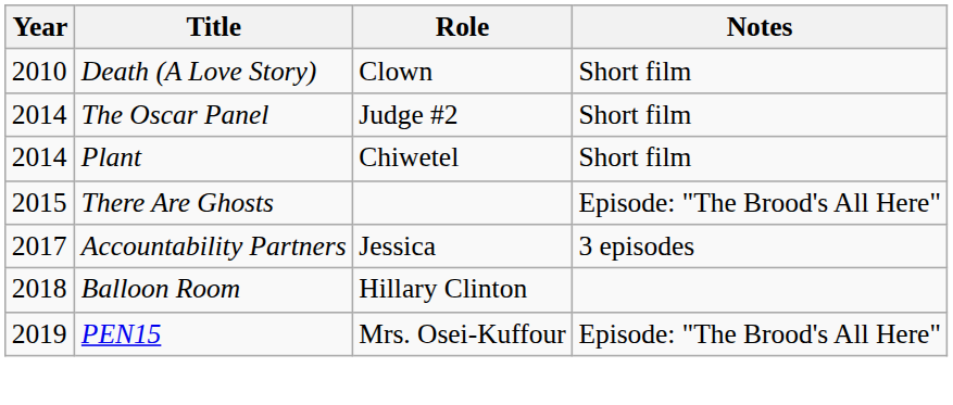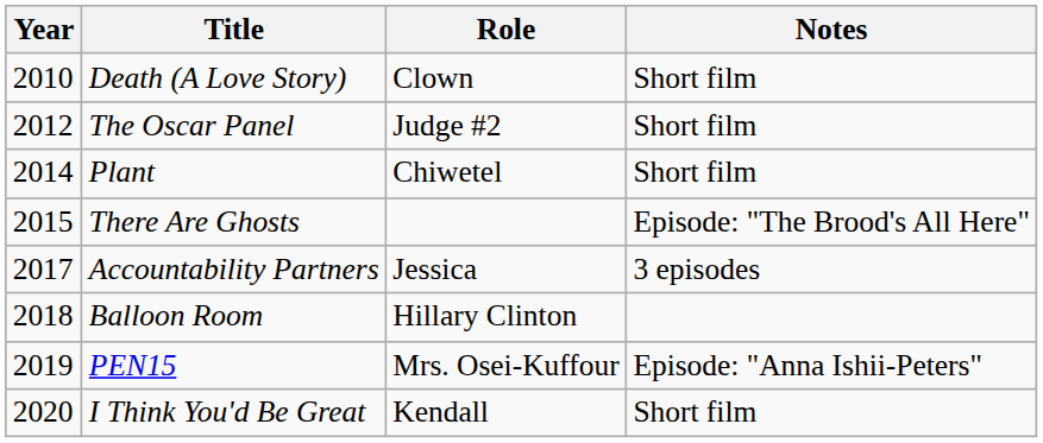The Oscar Panel | Year: 2014 -> 2012
PEN15 | Notes: Episode: "The Brood's All Here" -> Episode: "Anna Ishii-Peters"
+ row: 2020 | I Think You'd Be Great | Kendall | Short film
